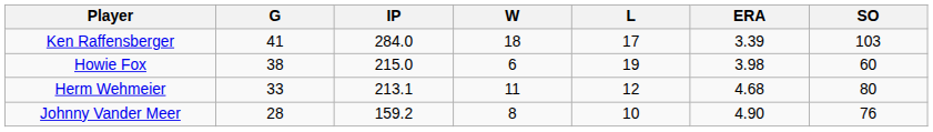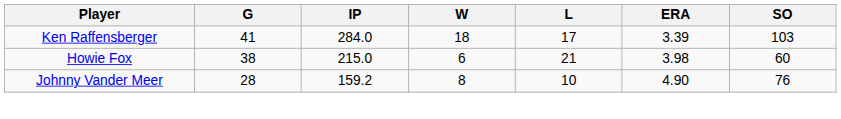Howie Fox | L: 19 -> 21
- row: Herm Wehmeier | 33 | 213.1 | 11 | 12 | 4.68 | 80
